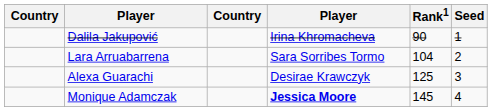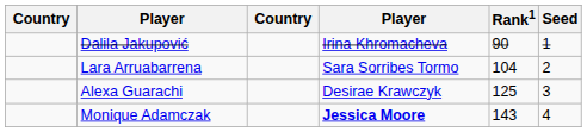Monique Adamczak | Rank1: 145 -> 143
